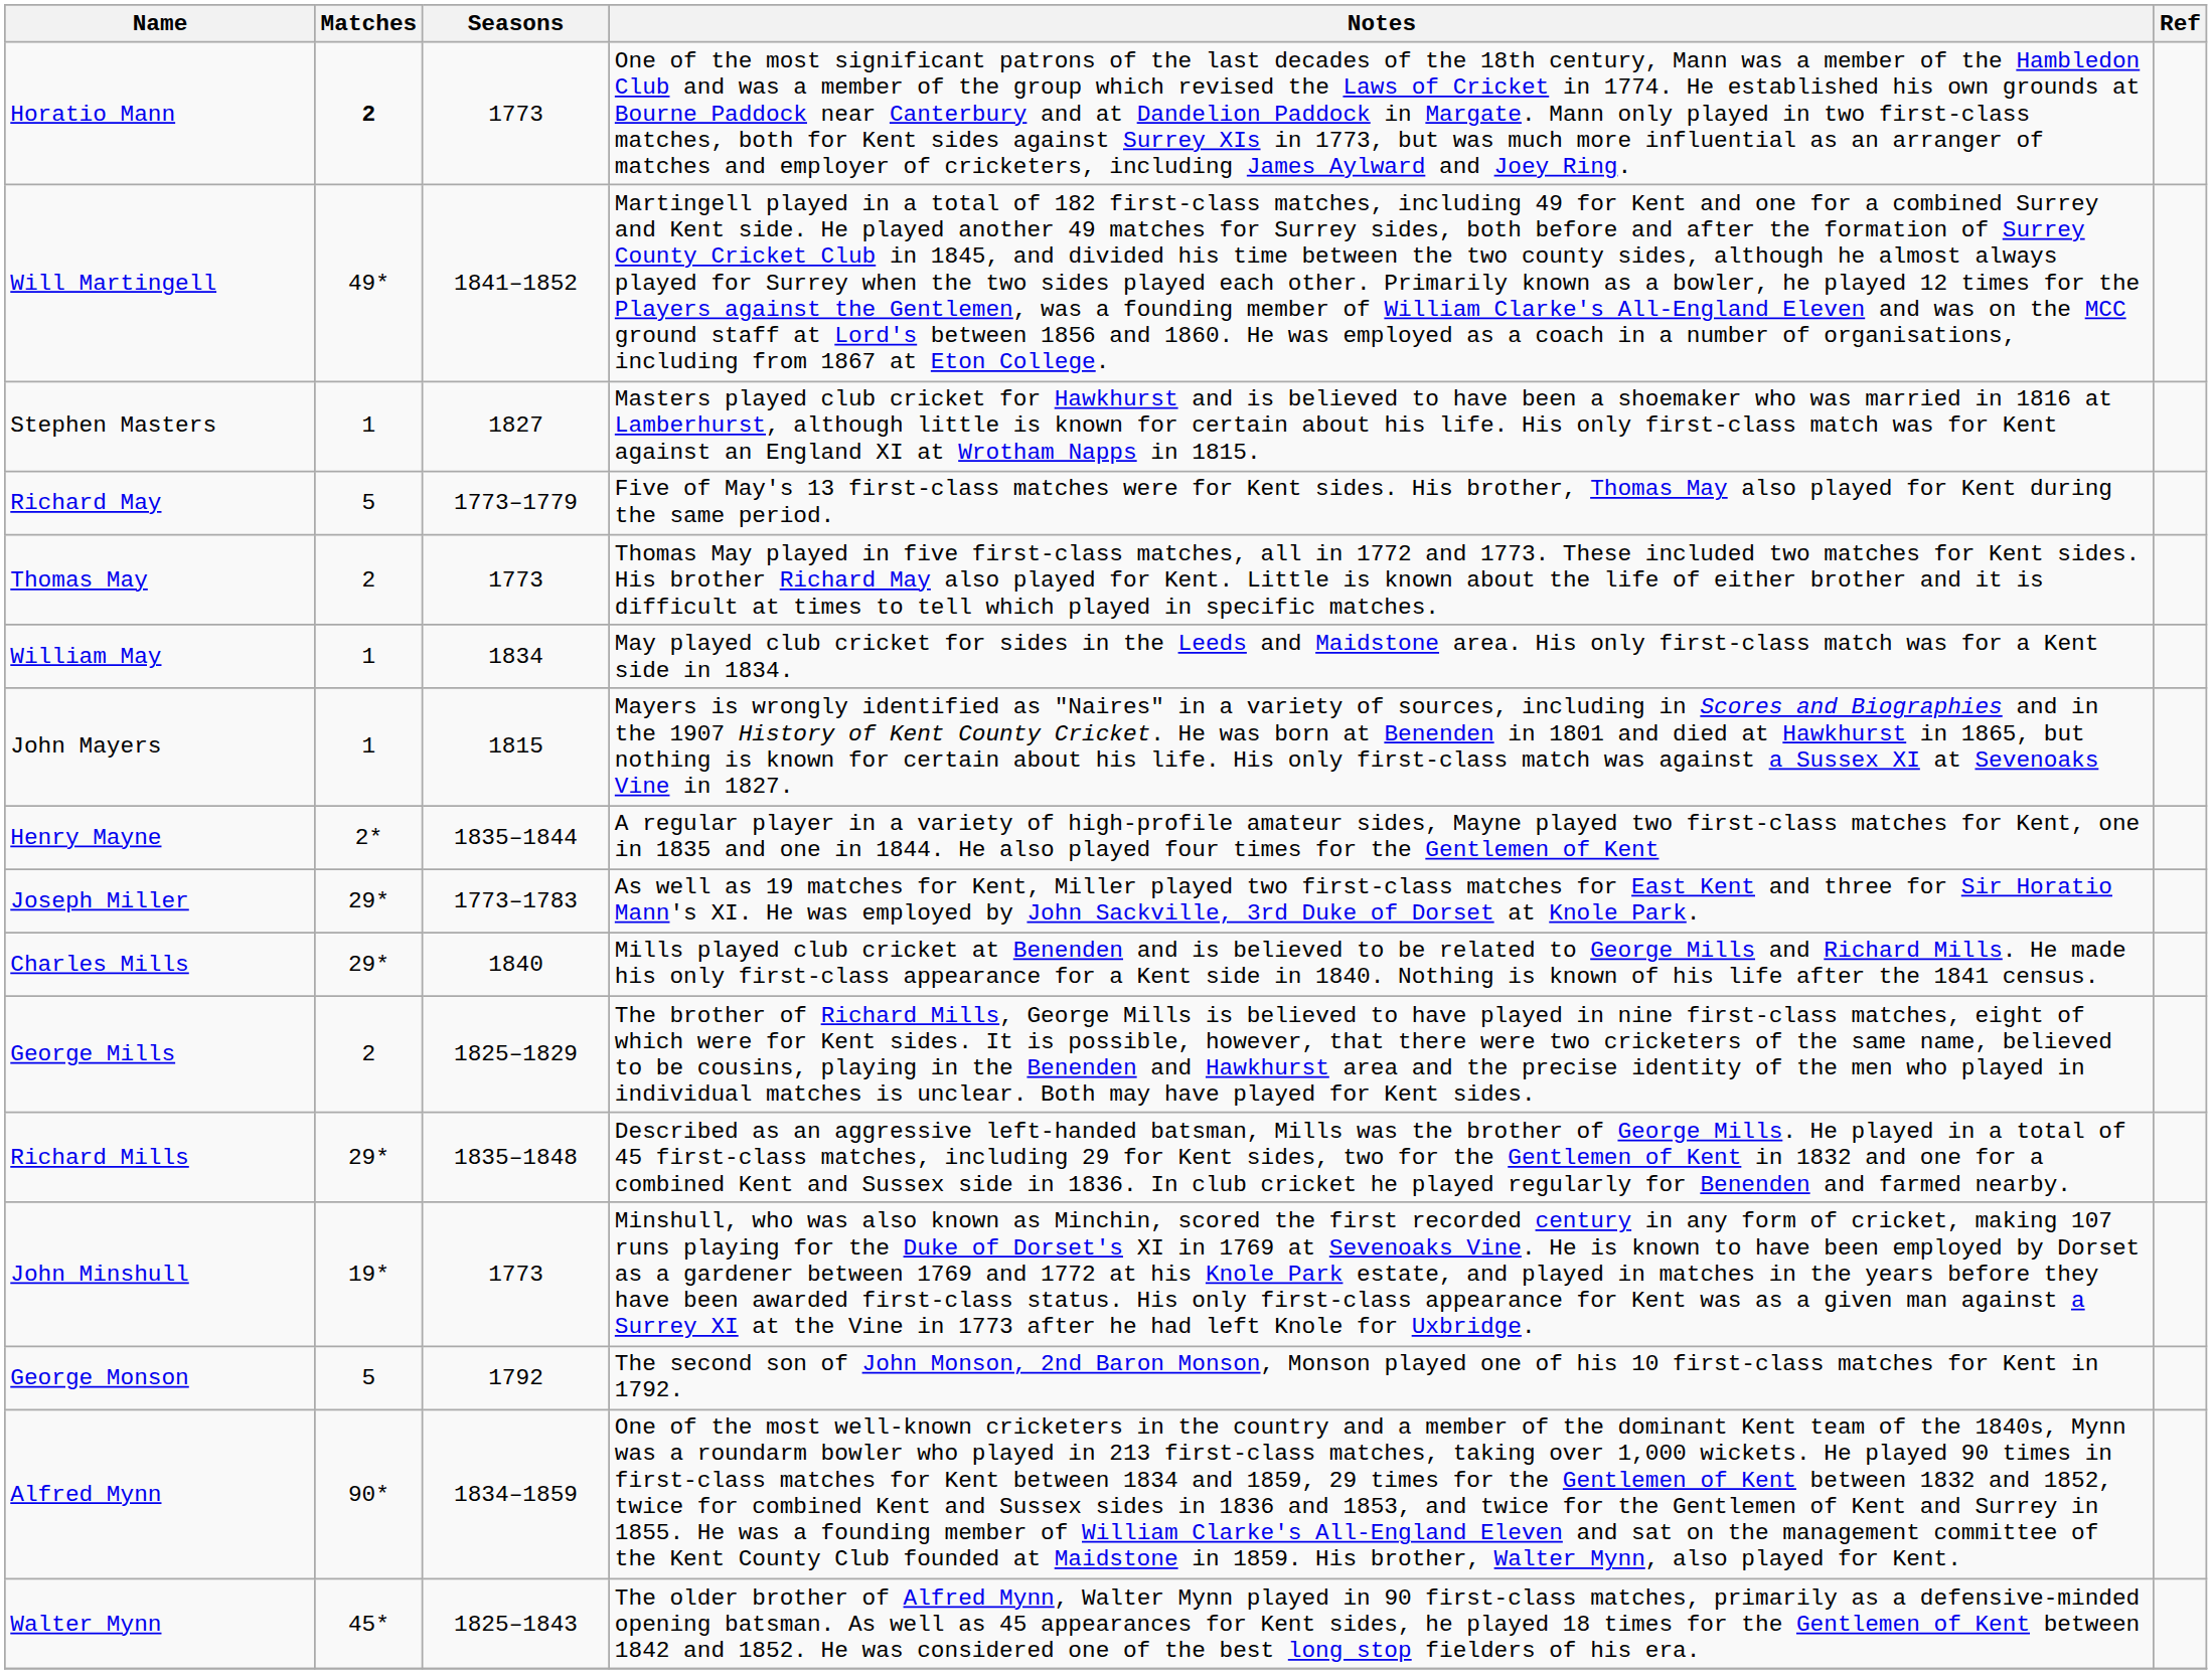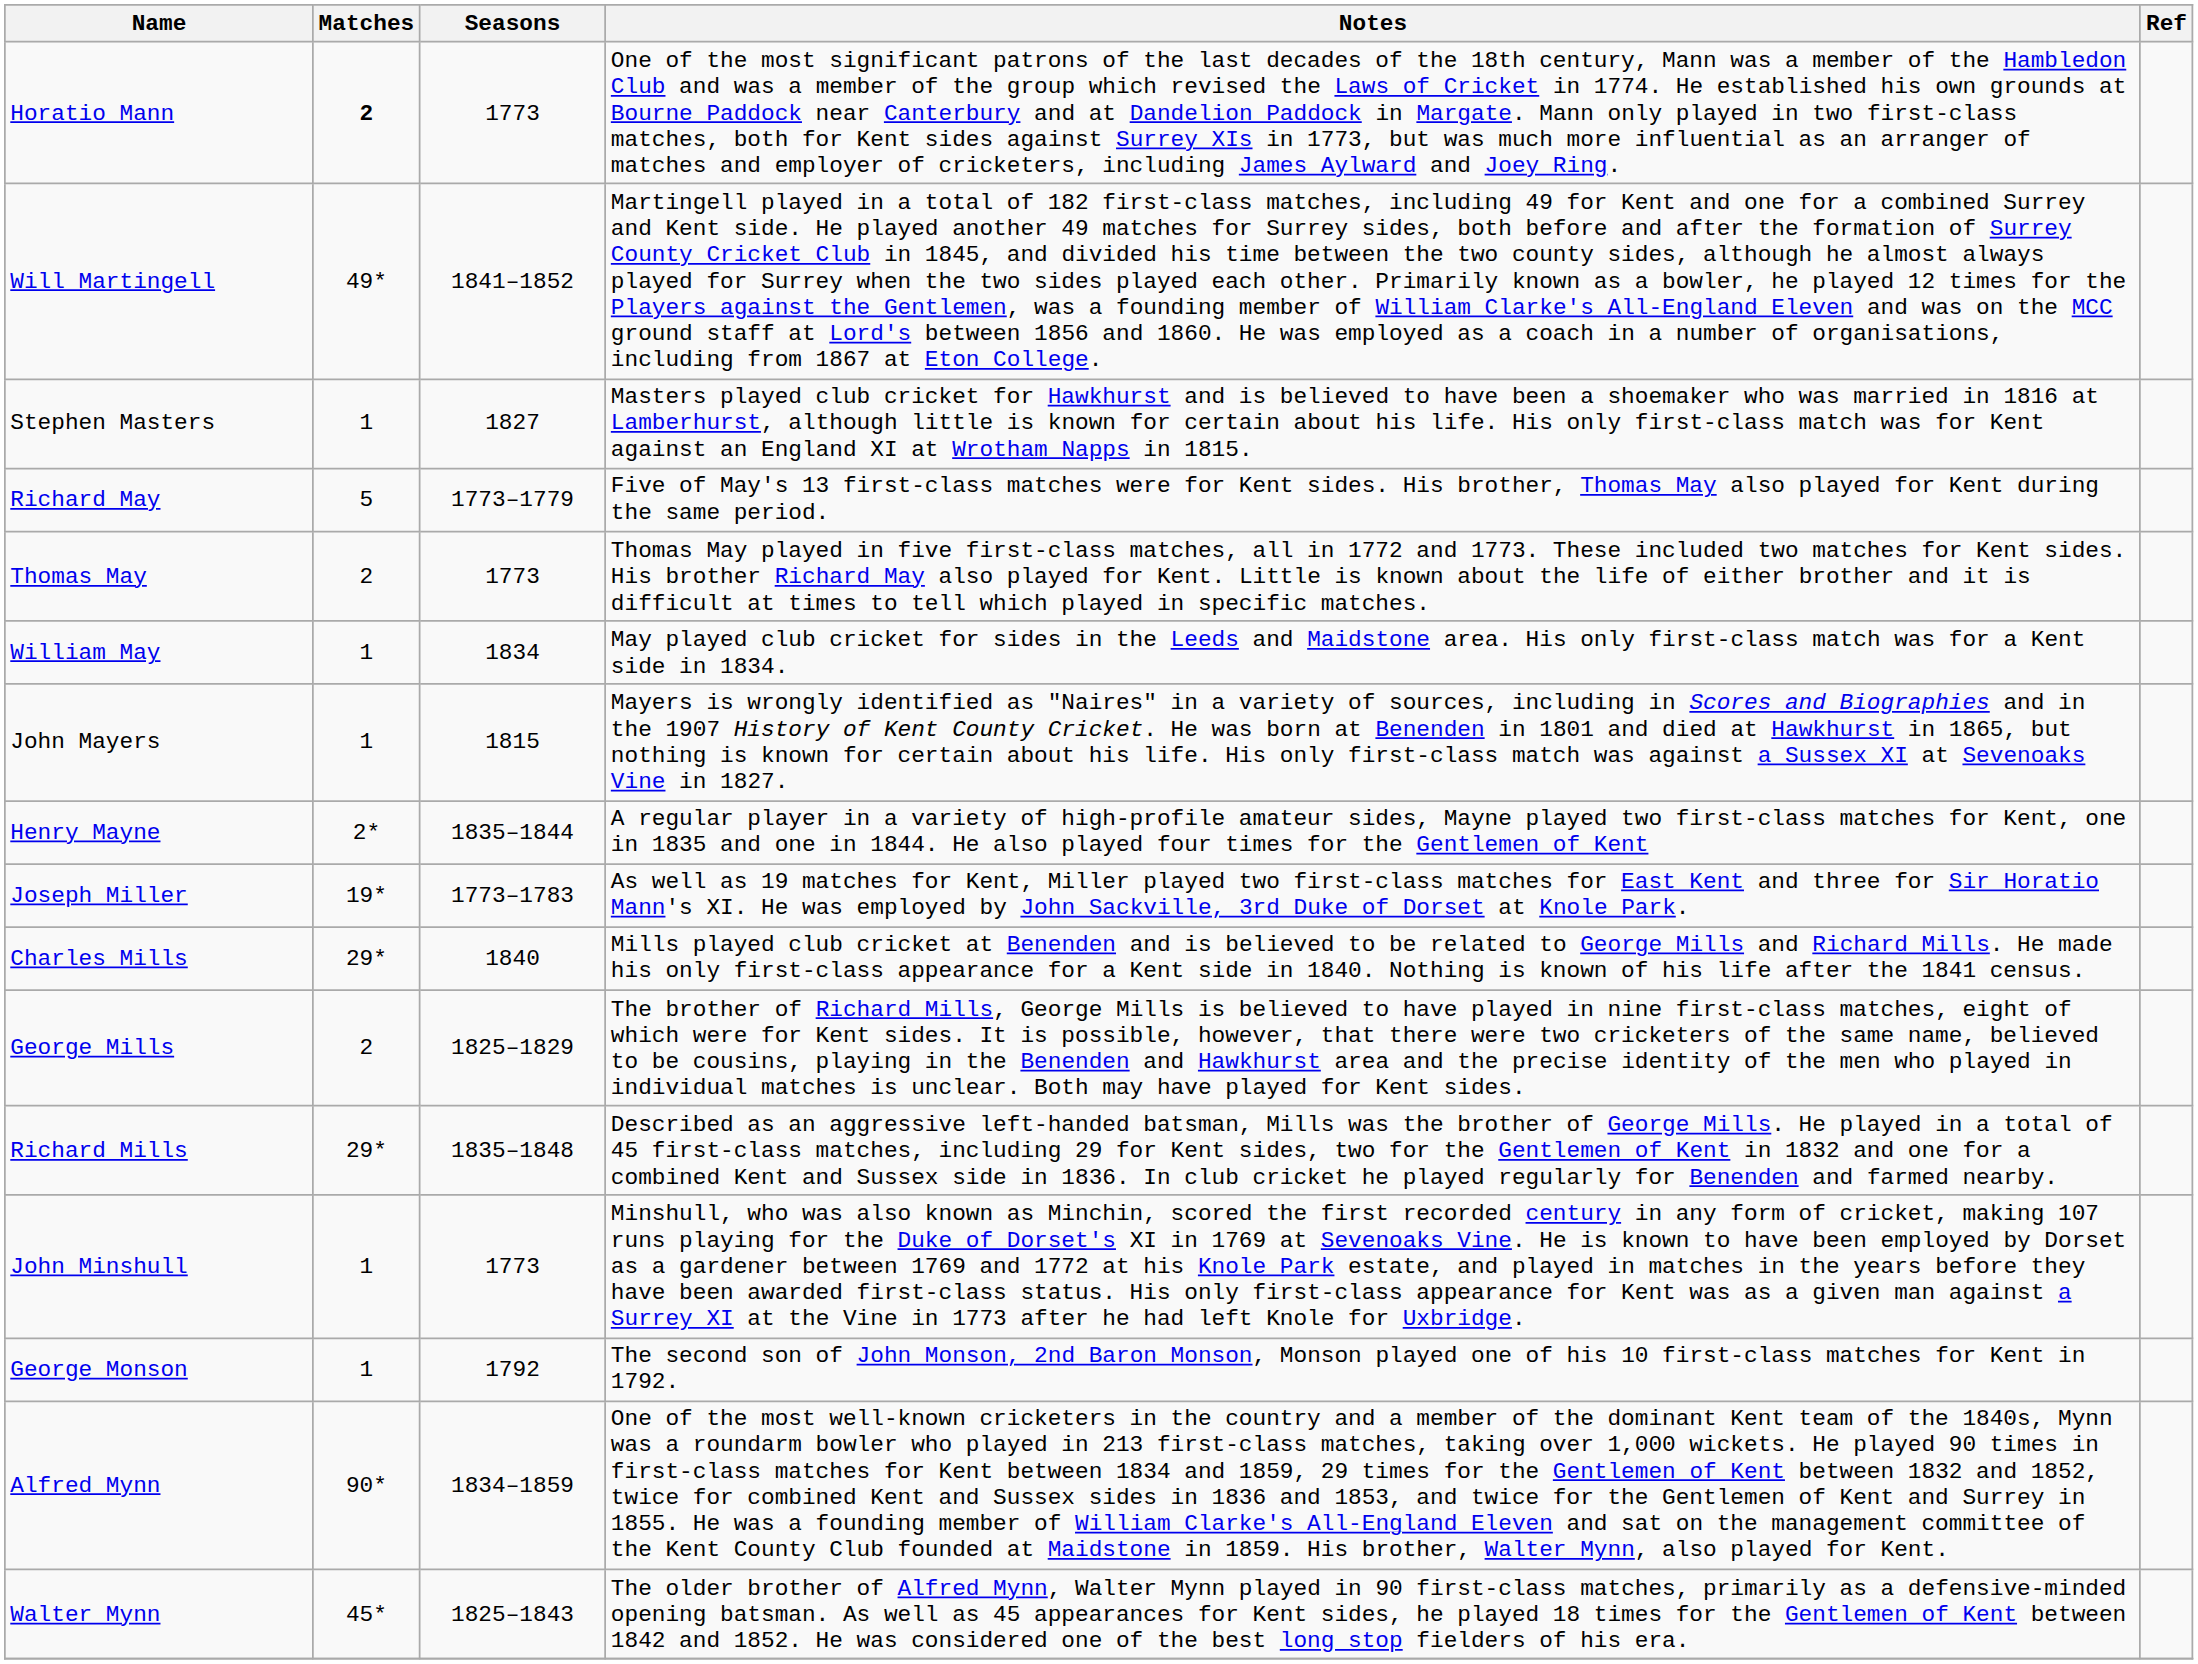Joseph Miller | Matches: 29* -> 19*
John Minshull | Matches: 19* -> 1
George Monson | Matches: 5 -> 1
